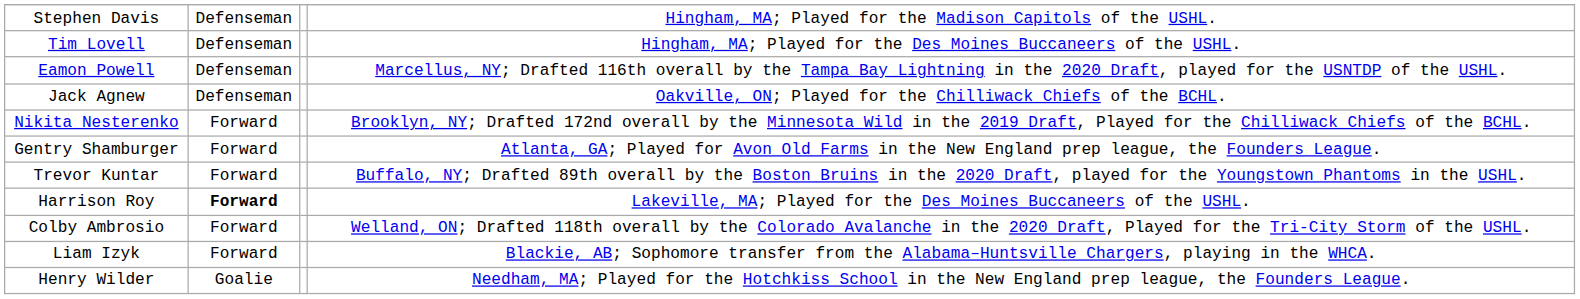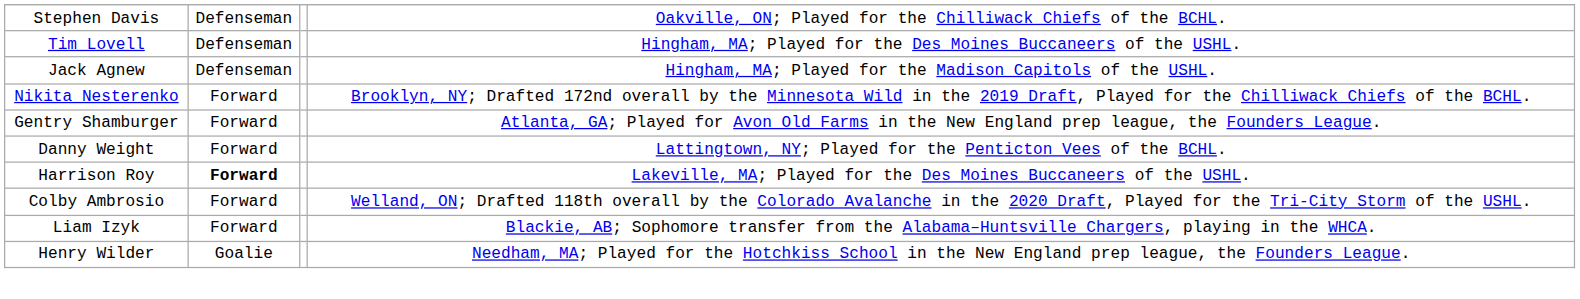Stephen Davis | column 4: Hingham, MA; Played for the Madison Capitols of the USHL. -> Oakville, ON; Played for the Chilliwack Chiefs of the BCHL.
- row: Eamon Powell | Defenseman | Marcellus, NY; Drafted 116th overall by the Tampa Bay Lightning in the 2020 Draft, played for the USNTDP of the USHL.
Jack Agnew | column 4: Oakville, ON; Played for the Chilliwack Chiefs of the BCHL. -> Hingham, MA; Played for the Madison Capitols of the USHL.
- row: Trevor Kuntar | Forward | Buffalo, NY; Drafted 89th overall by the Boston Bruins in the 2020 Draft, played for the Youngstown Phantoms in the USHL.
+ row: Danny Weight | Forward | Lattingtown, NY; Played for the Penticton Vees of the BCHL.
